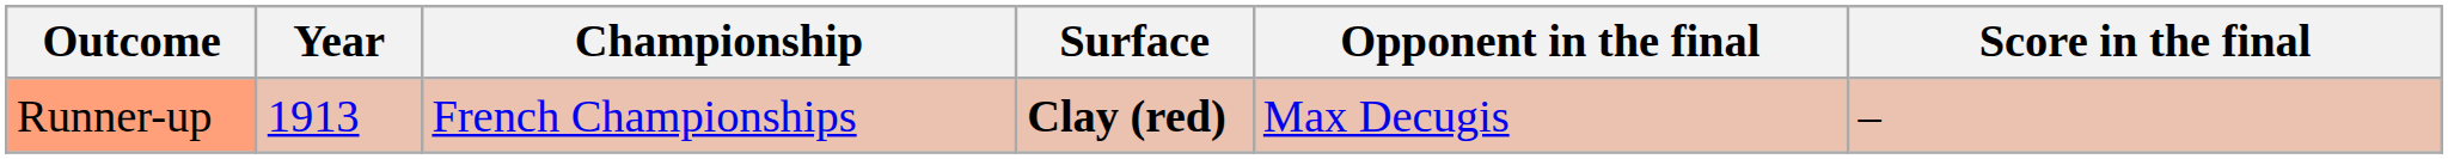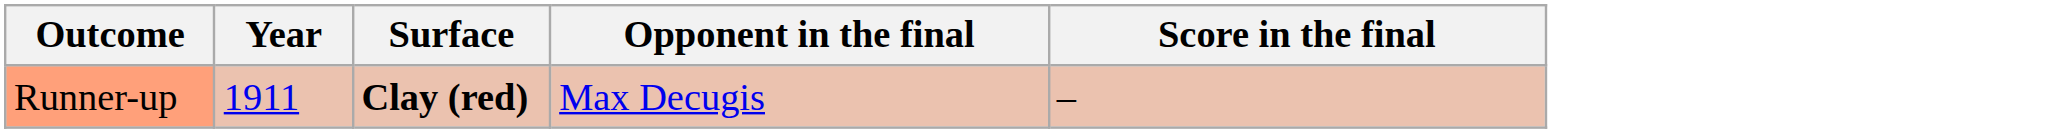- column: Championship | French Championships
Runner-up | Year: 1913 -> 1911
